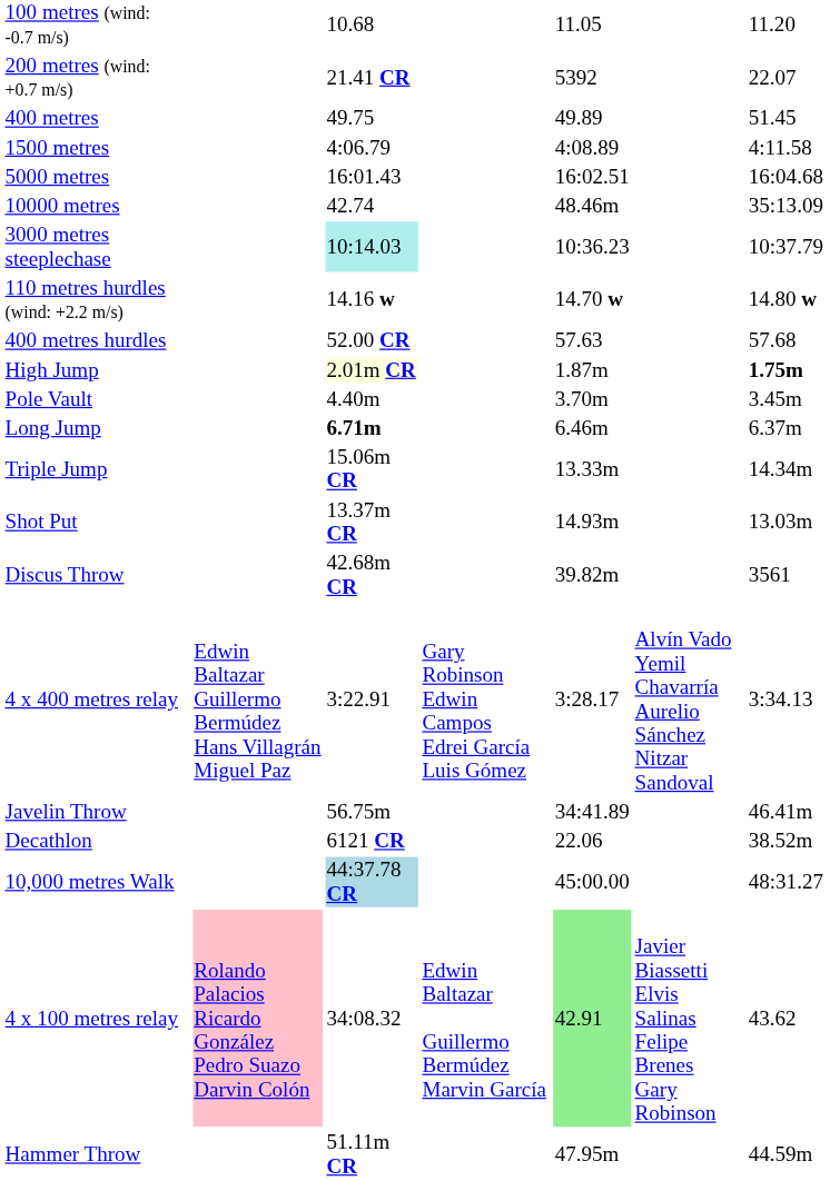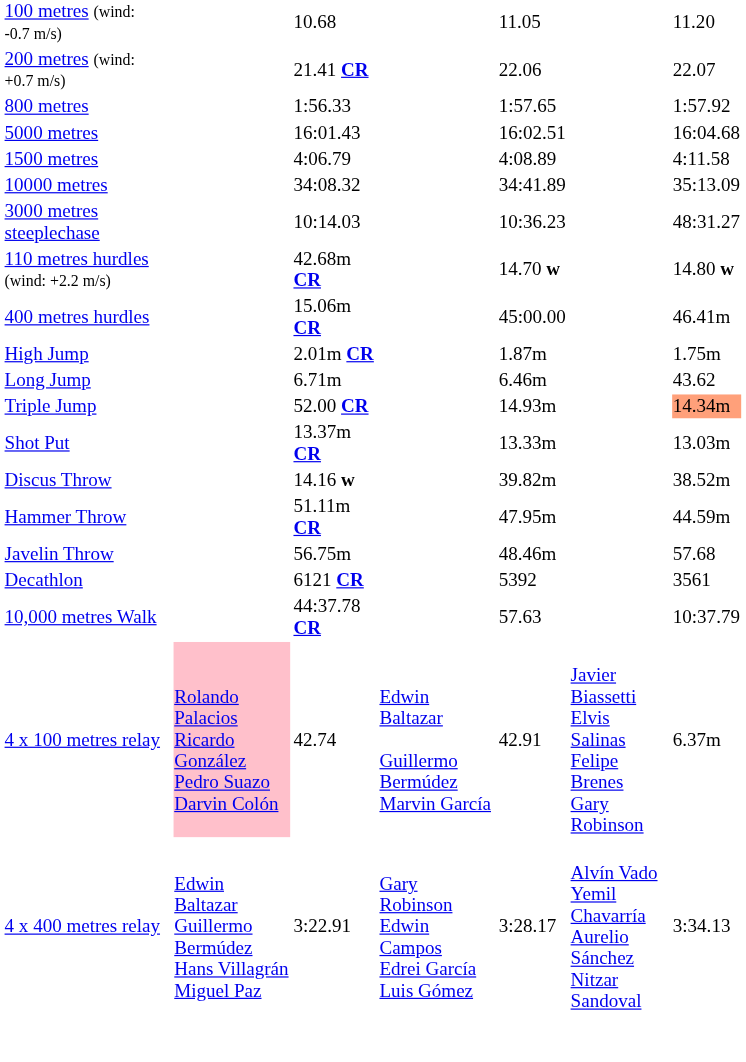200 metres (wind: +0.7 m/s) | column 5: 5392 -> 22.06
- row: 400 metres | 49.75 | 49.89 | 51.45
+ row: 800 metres | 1:56.33 | 1:57.65 | 1:57.92
rows swapped: 1500 metres <-> 5000 metres
10000 metres | column 3: 42.74 -> 34:08.32
10000 metres | column 5: 48.46m -> 34:41.89
3000 metres steeplechase | column 3: paleturquoise background -> no background
3000 metres steeplechase | column 7: 10:37.79 -> 48:31.27
110 metres hurdles (wind: +2.2 m/s) | column 3: 14.16 w -> 42.68m CR
400 metres hurdles | column 3: 52.00 CR -> 15.06m CR
400 metres hurdles | column 5: 57.63 -> 45:00.00
400 metres hurdles | column 7: 57.68 -> 46.41m
High Jump | column 3: lightyellow background -> no background
High Jump | column 7: bold -> normal
- row: Pole Vault | 4.40m | 3.70m | 3.45m
Long Jump | column 3: bold -> normal
Long Jump | column 7: 6.37m -> 43.62
Triple Jump | column 3: 15.06m CR -> 52.00 CR
Triple Jump | column 5: 13.33m -> 14.93m
Triple Jump | column 7: no background -> lightsalmon background
Shot Put | column 5: 14.93m -> 13.33m
Discus Throw | column 3: 42.68m CR -> 14.16 w
Discus Throw | column 7: 3561 -> 38.52m
rows swapped: Hammer Throw <-> 4 x 400 metres relay
Javelin Throw | column 5: 34:41.89 -> 48.46m
Javelin Throw | column 7: 46.41m -> 57.68
Decathlon | column 5: 22.06 -> 5392
Decathlon | column 7: 38.52m -> 3561
10,000 metres Walk | column 3: lightblue background -> no background
10,000 metres Walk | column 5: 45:00.00 -> 57.63
10,000 metres Walk | column 7: 48:31.27 -> 10:37.79
4 x 100 metres relay | column 3: 34:08.32 -> 42.74
4 x 100 metres relay | column 5: lightgreen background -> no background
4 x 100 metres relay | column 7: 43.62 -> 6.37m
